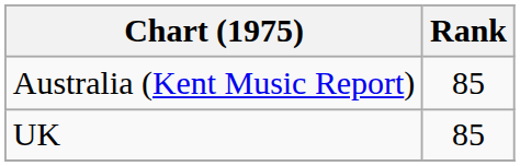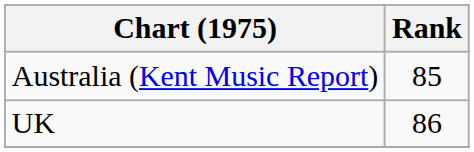UK | Rank: 85 -> 86
